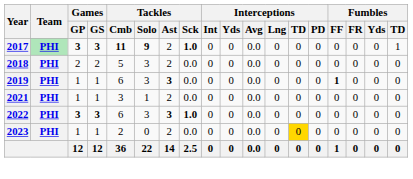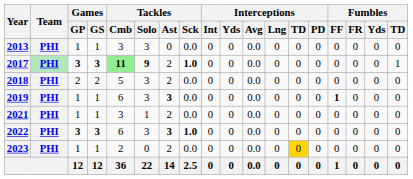+ row: 2013 | PHI | 1 | 1 | 3 | 3 | 0 | 0.0 | 0 | 0 | 0.0 | 0 | 0 | 0 | 0 | 0 | 0 | 0
2017 | Tackles / Cmb: no background -> lightgreen background
